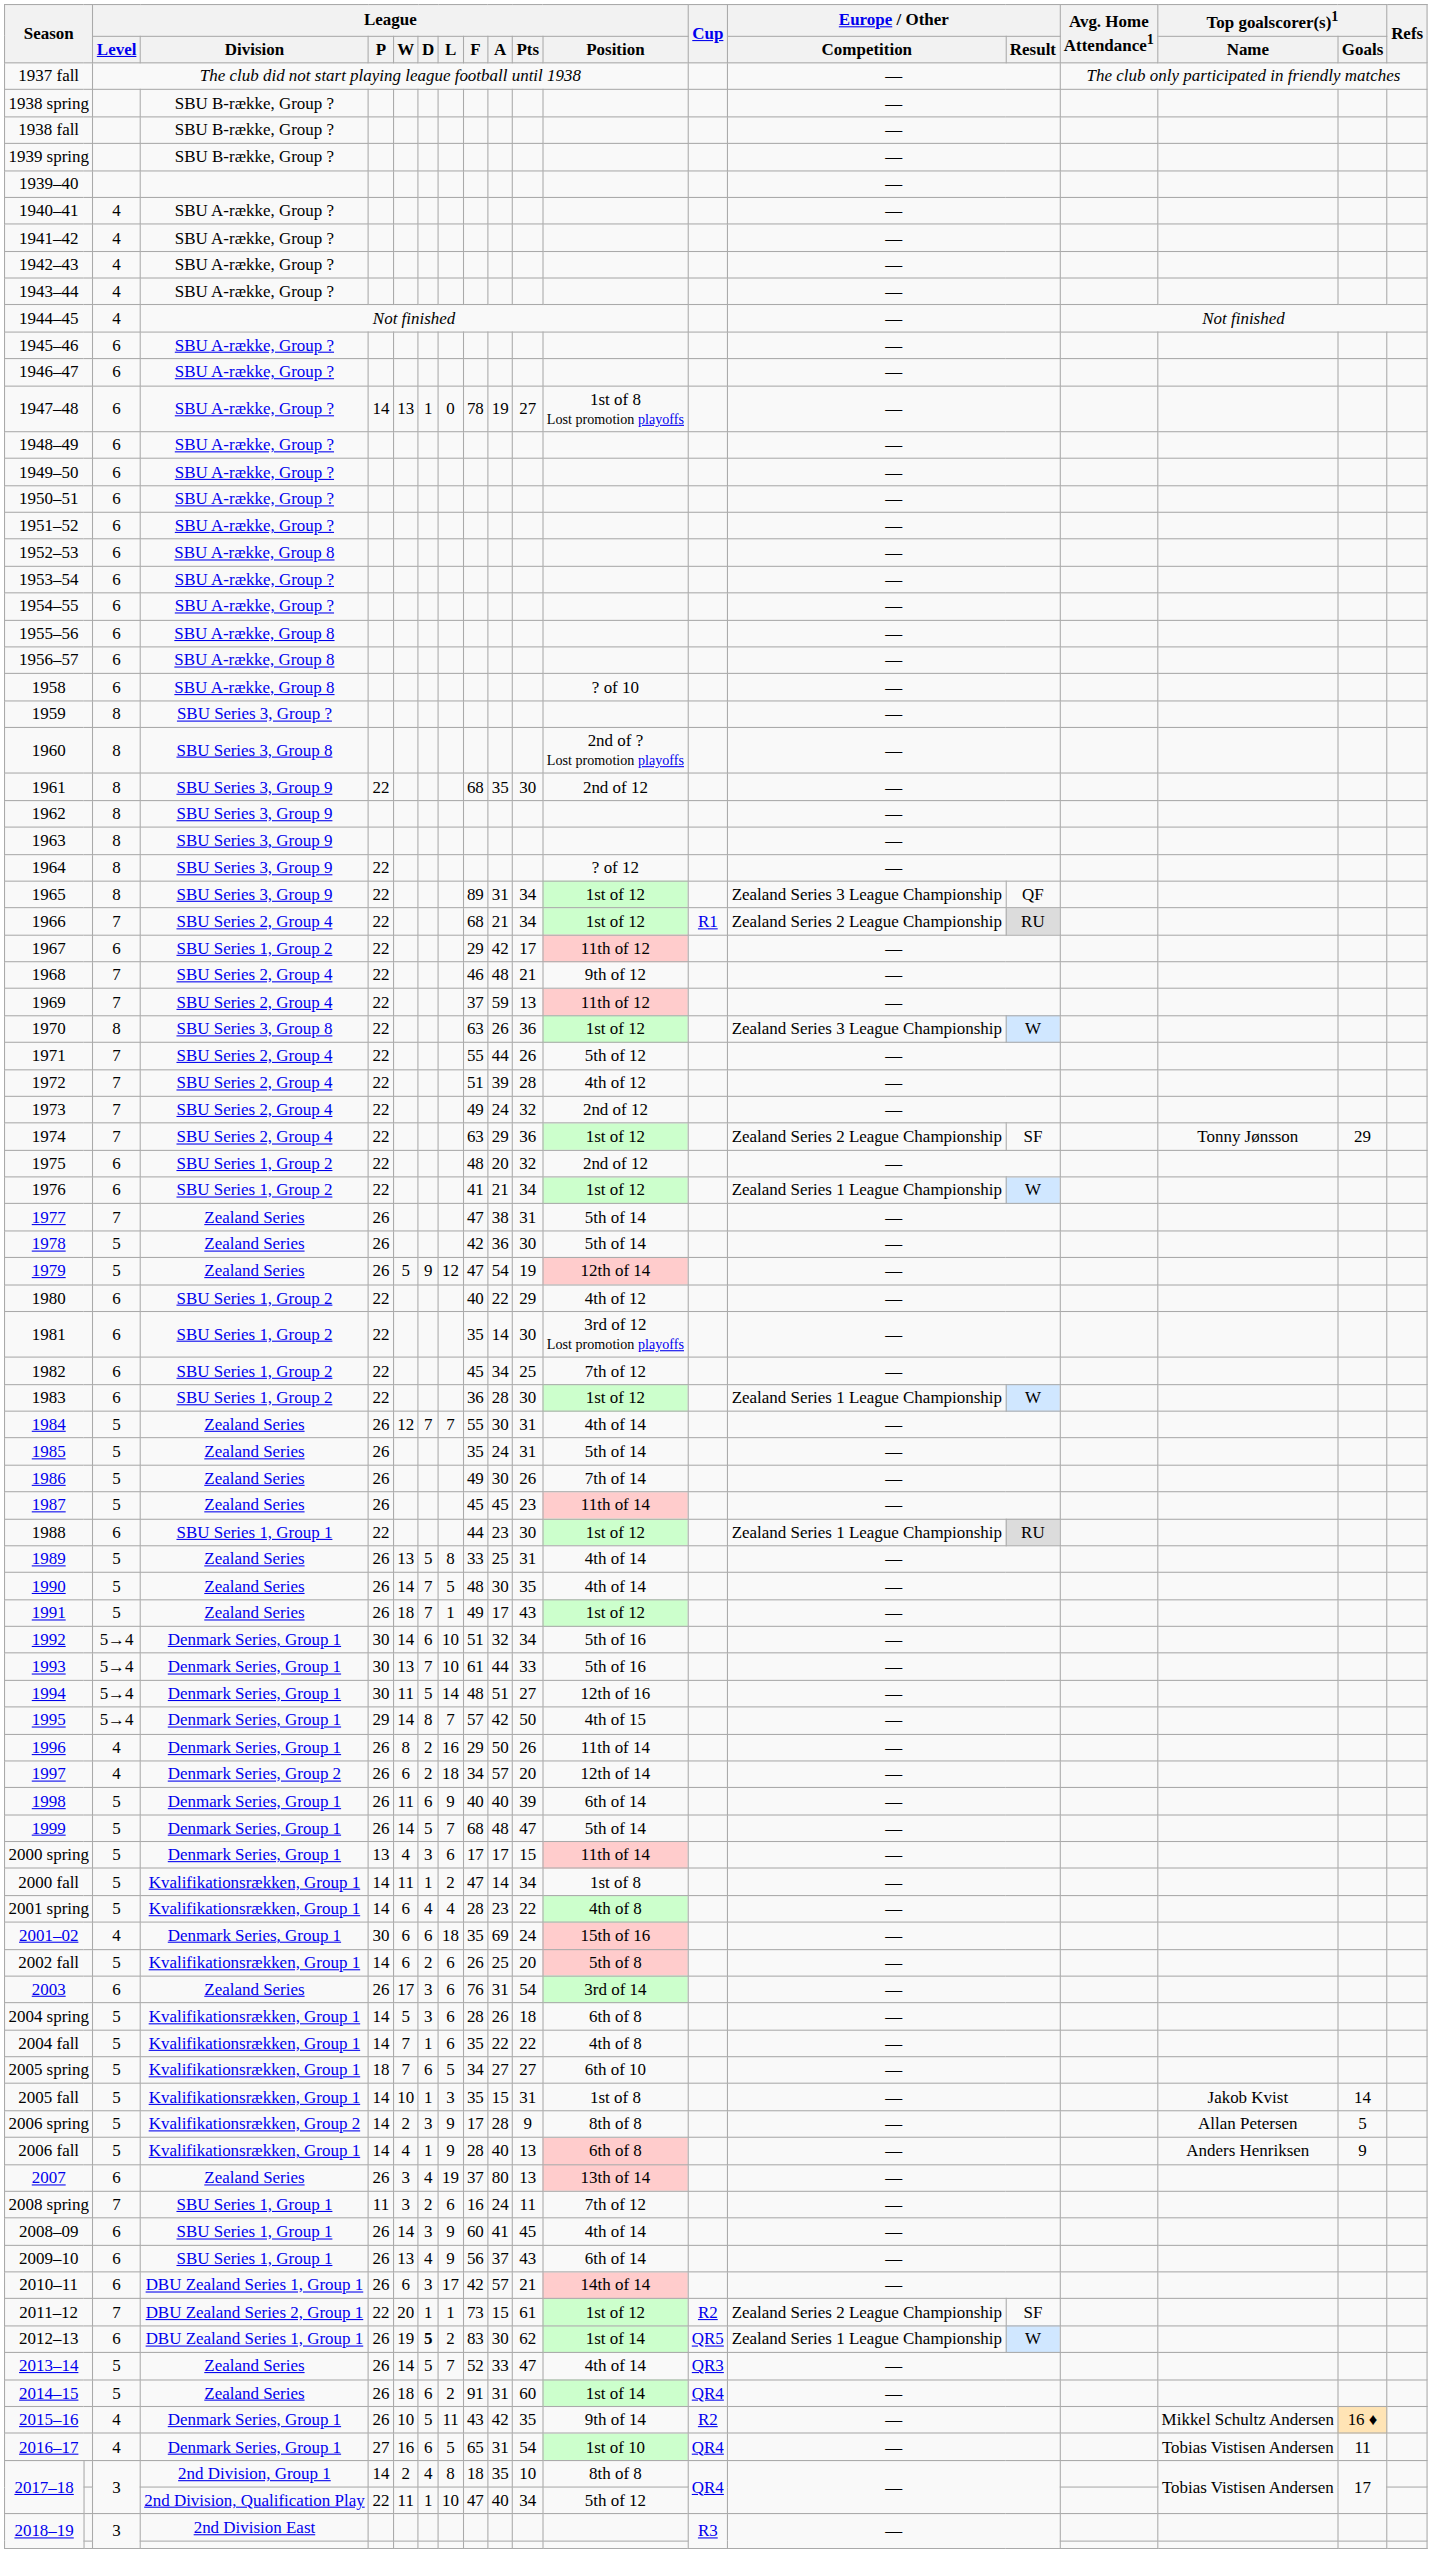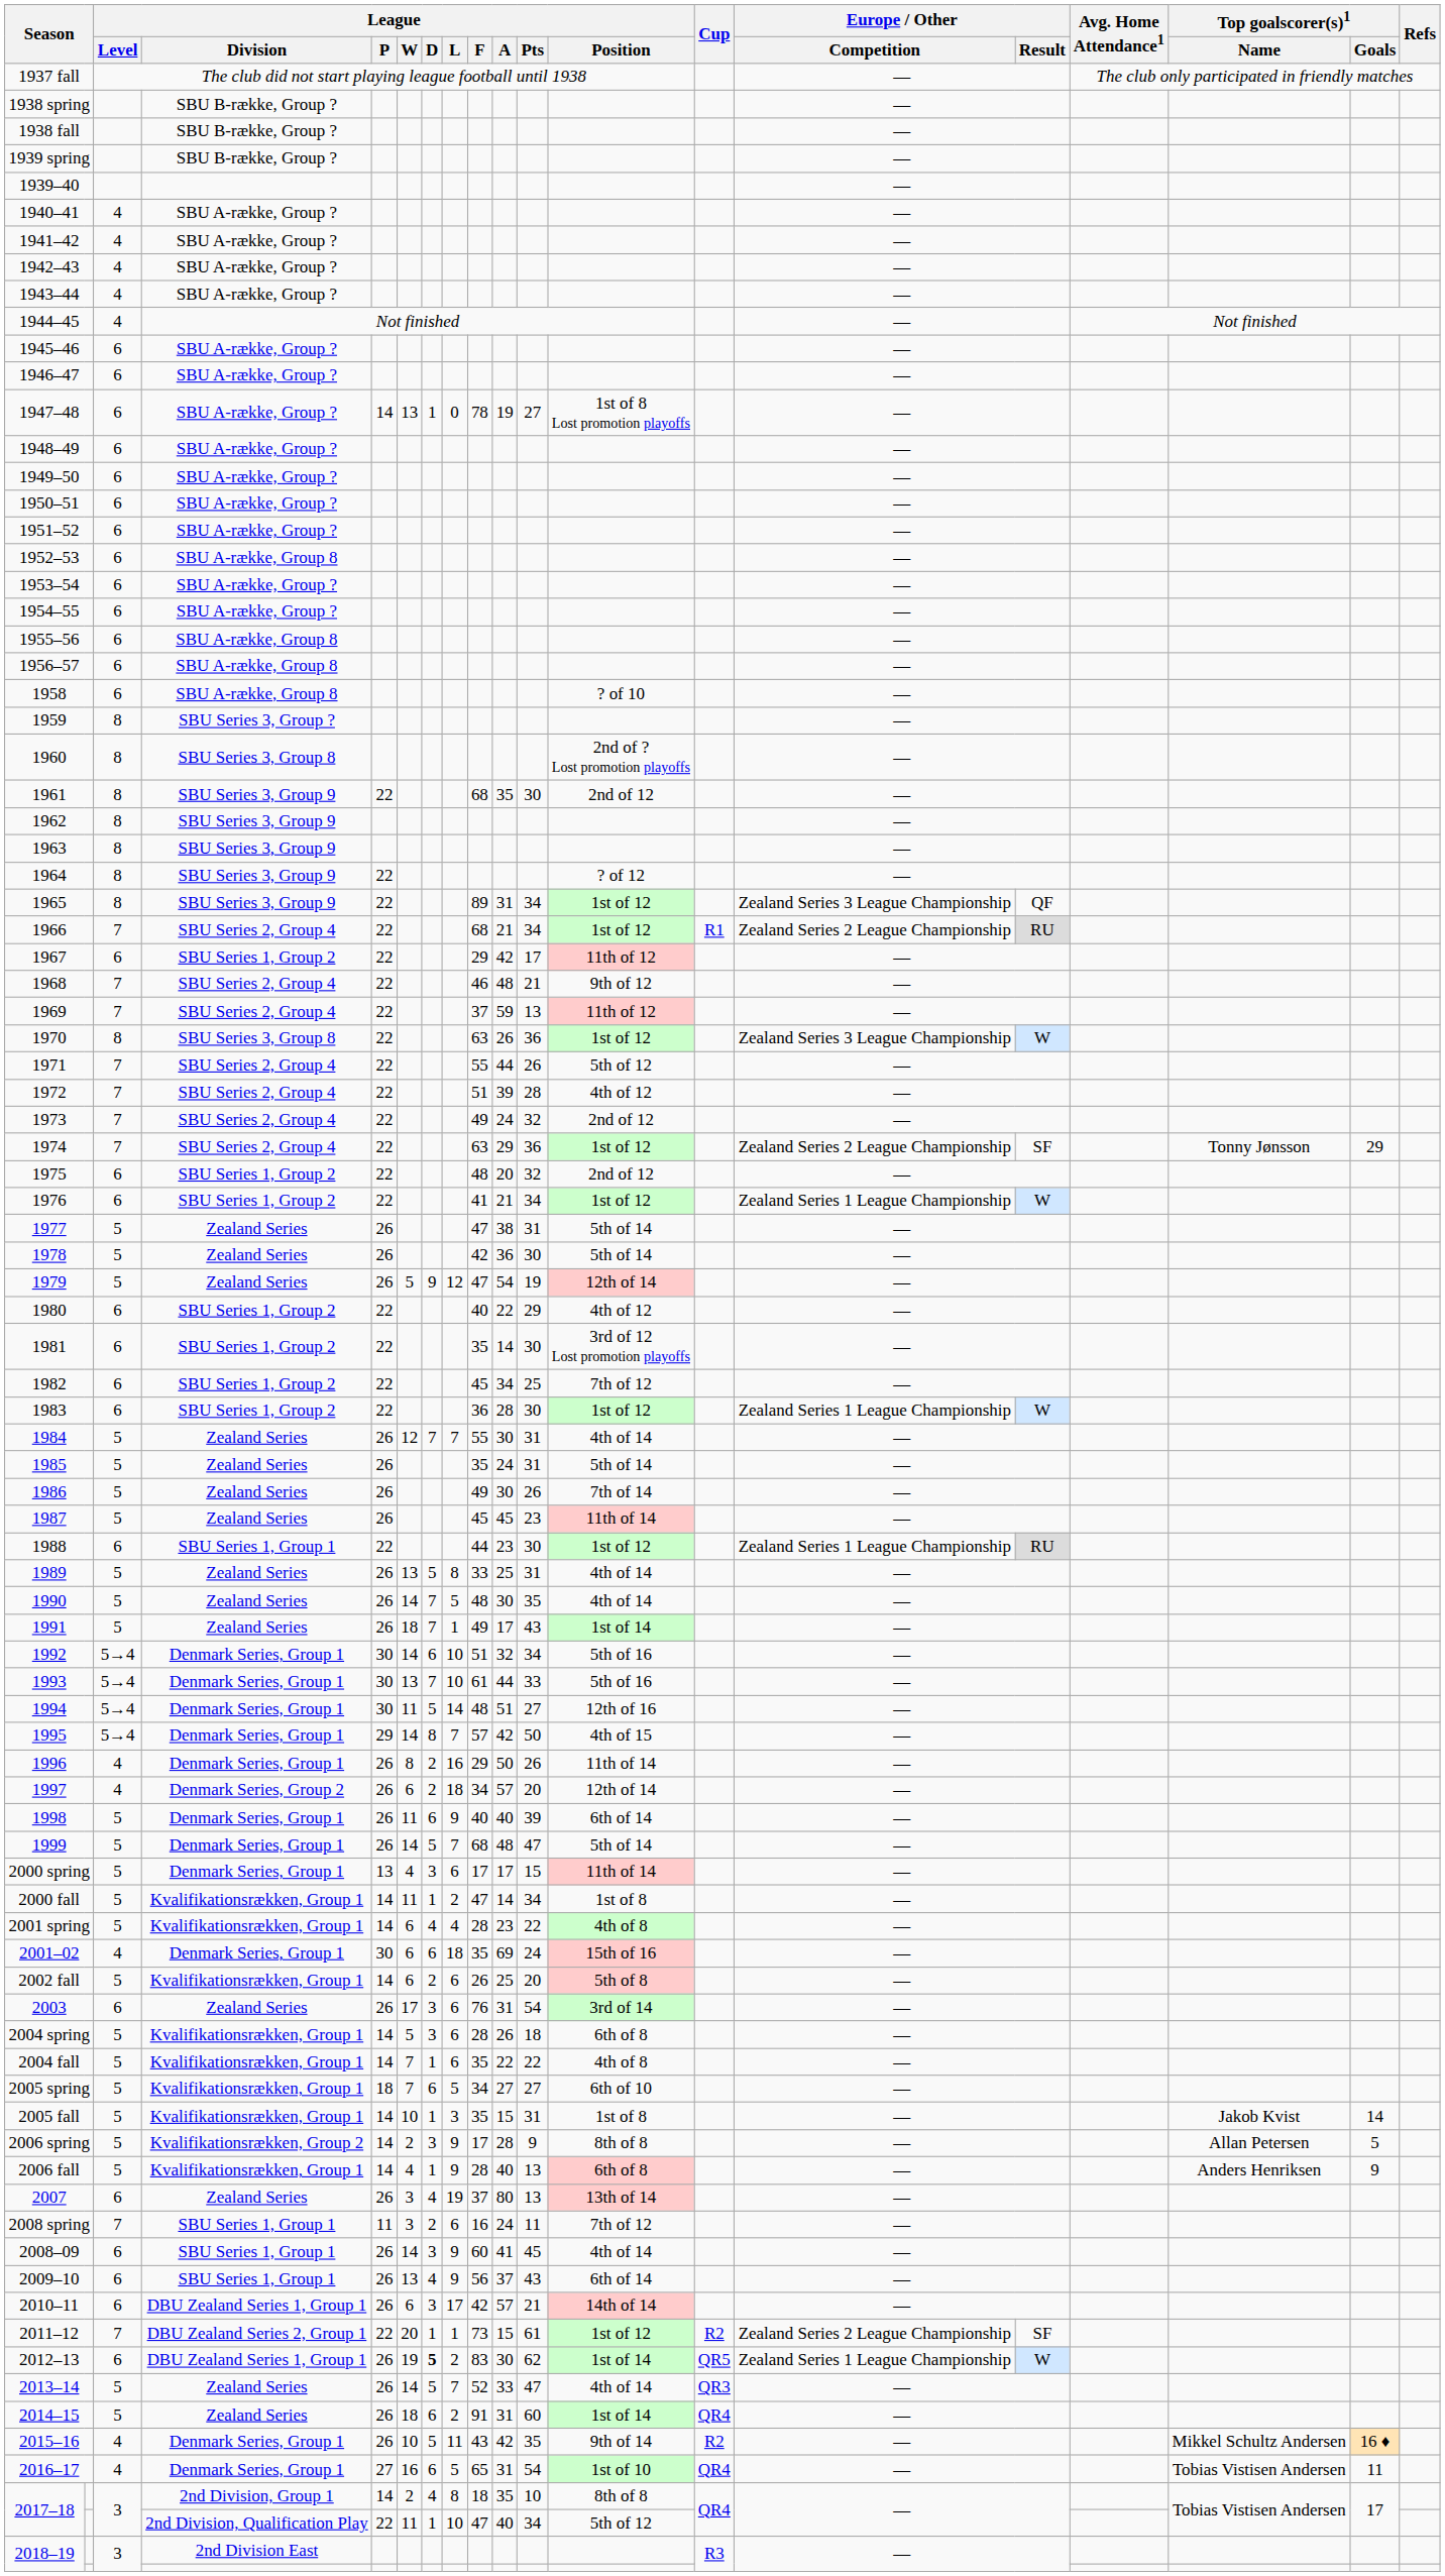1977 | League / Level: 7 -> 5
1991 | League / Position: 1st of 12 -> 1st of 14
